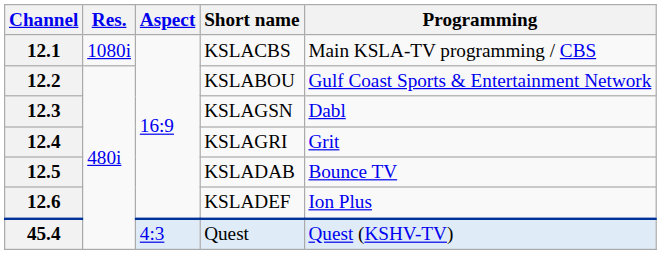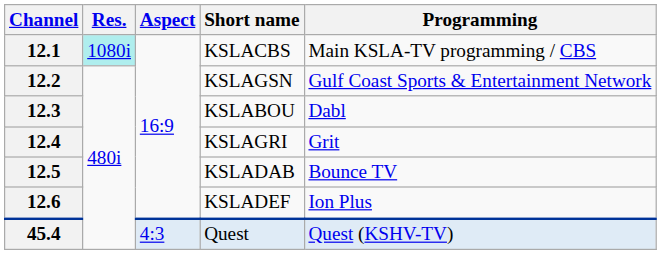12.1 | Res.: no background -> paleturquoise background
12.2 | Short name: KSLABOU -> KSLAGSN
12.3 | Short name: KSLAGSN -> KSLABOU
